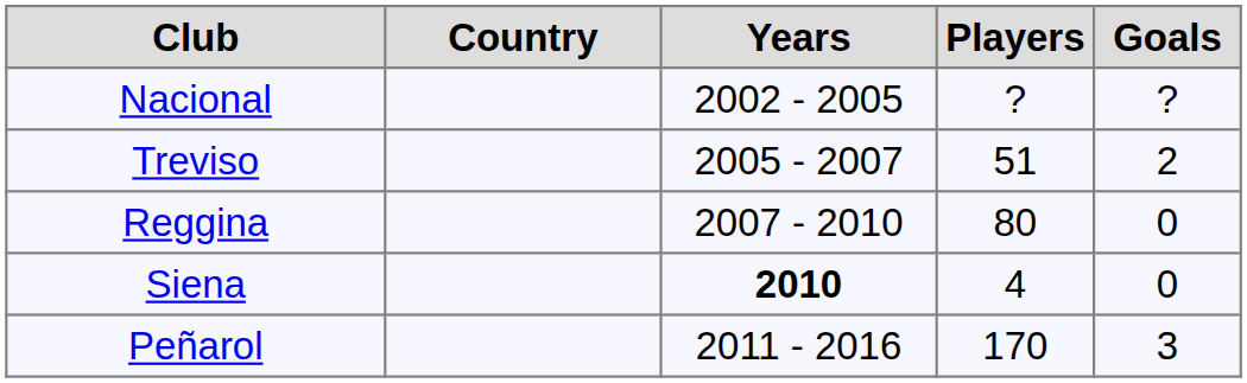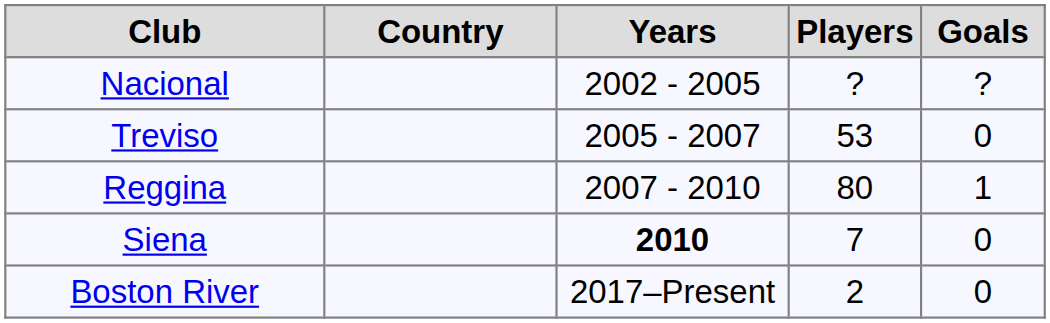Treviso | Players: 51 -> 53
Treviso | Goals: 2 -> 0
Reggina | Goals: 0 -> 1
Siena | Players: 4 -> 7
- row: Peñarol | 2011 - 2016 | 170 | 3
+ row: Boston River | 2017–Present | 2 | 0
